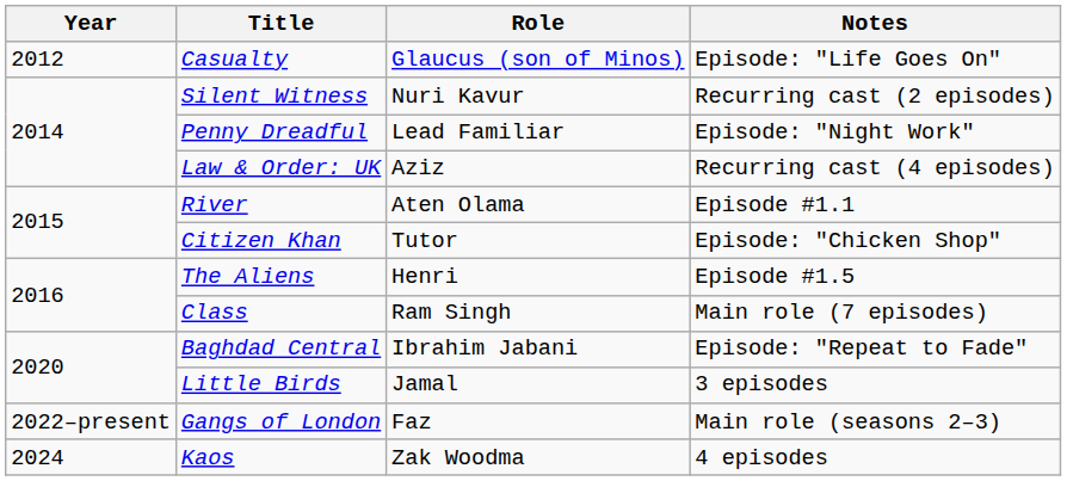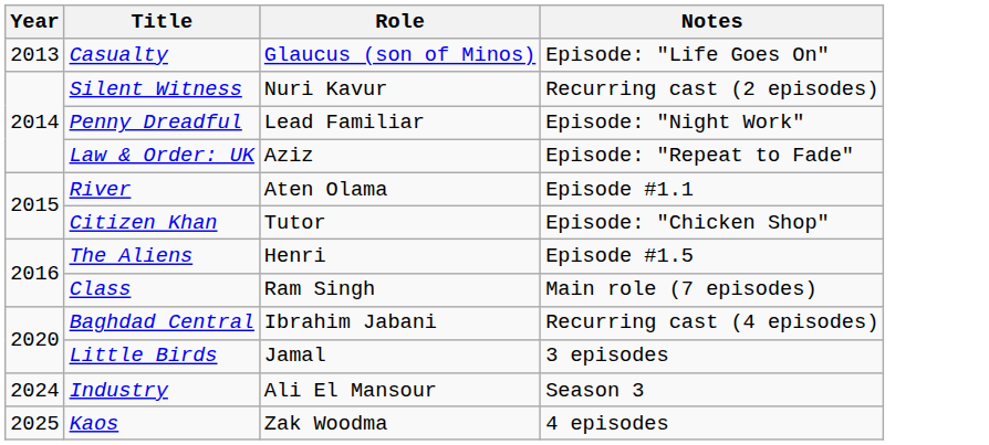Casualty | Year: 2012 -> 2013
Law & Order: UK | Notes: Recurring cast (4 episodes) -> Episode: "Repeat to Fade"
Baghdad Central | Notes: Episode: "Repeat to Fade" -> Recurring cast (4 episodes)
- row: 2022–present | Gangs of London | Faz | Main role (seasons 2–3)
+ row: 2024 | Industry | Ali El Mansour | Season 3
Kaos | Year: 2024 -> 2025
